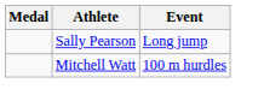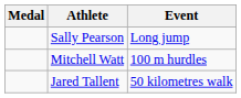+ row: Jared Tallent | 50 kilometres walk
